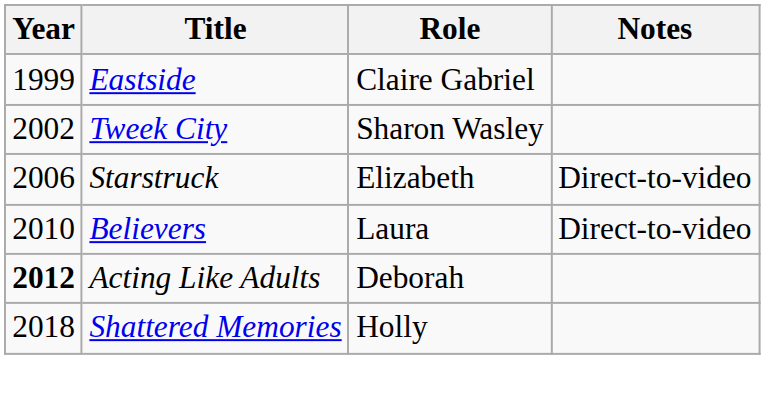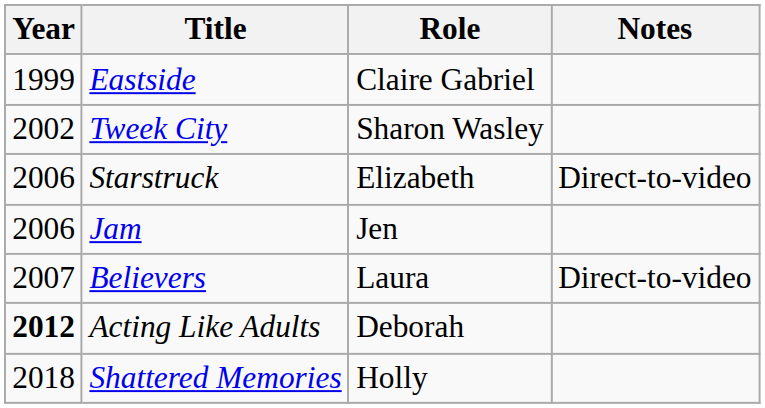+ row: 2006 | Jam | Jen
Believers | Year: 2010 -> 2007
